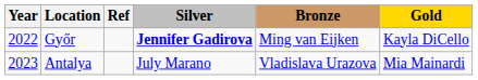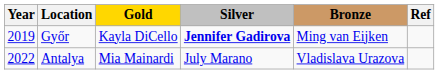columns swapped: Gold <-> Ref
Győr | Year: 2022 -> 2019
Antalya | Year: 2023 -> 2022
